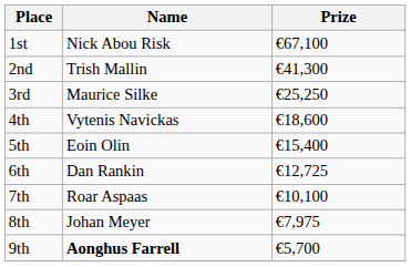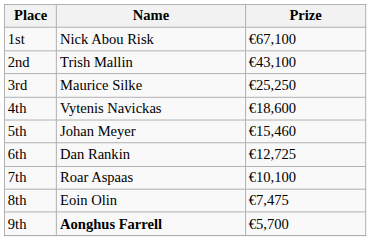2nd | Prize: €41,300 -> €43,100
5th | Name: Eoin Olin -> Johan Meyer
5th | Prize: €15,400 -> €15,460
8th | Name: Johan Meyer -> Eoin Olin
8th | Prize: €7,975 -> €7,475
